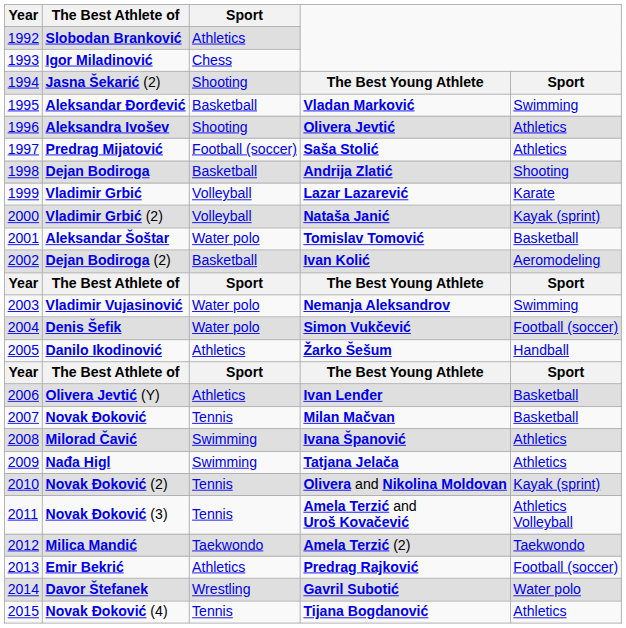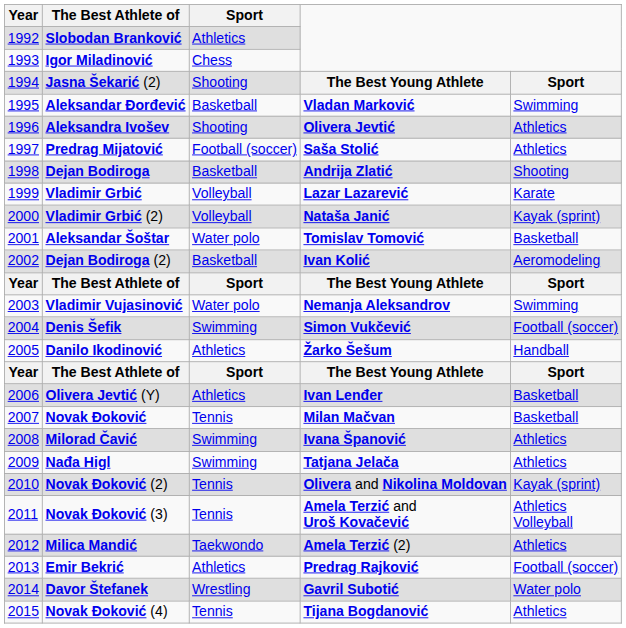Denis Šefik | Sport: Water polo -> Swimming
Milica Mandić | column 5: Taekwondo -> Athletics
